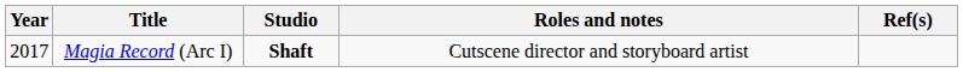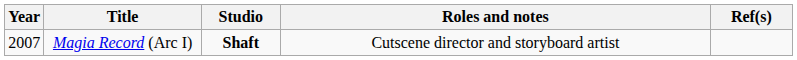Magia Record (Arc I) | Year: 2017 -> 2007
